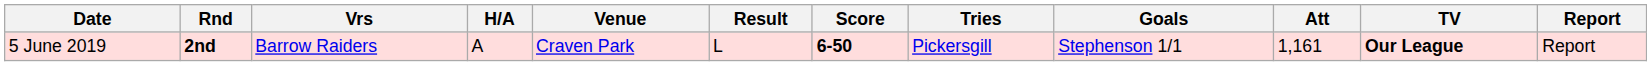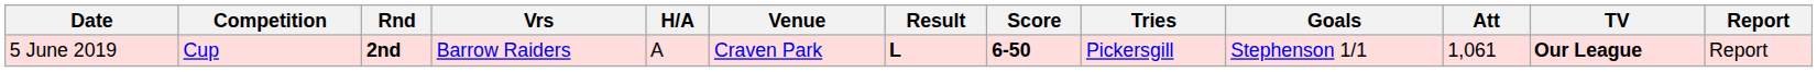+ column: Competition | Cup
5 June 2019 | Result: normal -> bold
5 June 2019 | Att: 1,161 -> 1,061
